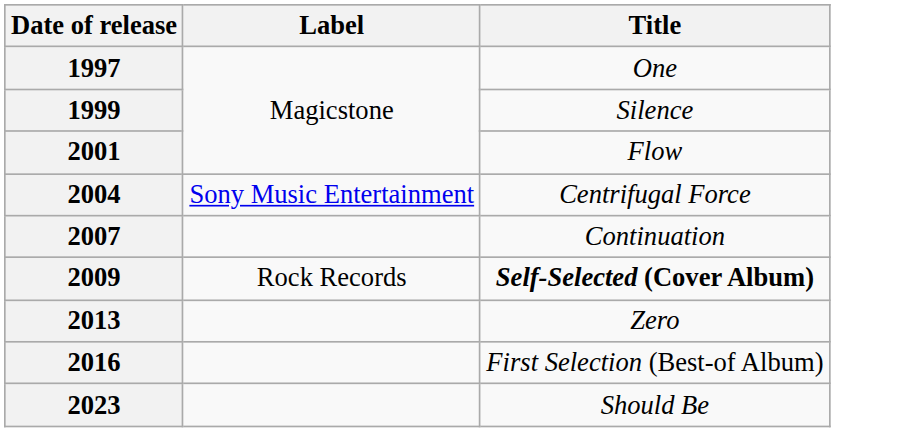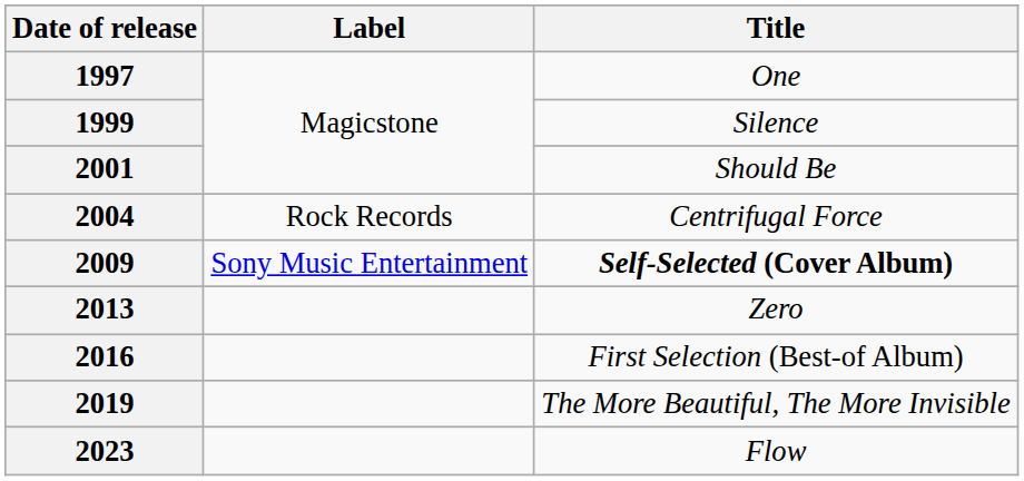2001 | Title: Flow -> Should Be
2004 | Label: Sony Music Entertainment -> Rock Records
- row: 2007 | Continuation
2009 | Label: Rock Records -> Sony Music Entertainment
+ row: 2019 | The More Beautiful, The More Invisible
2023 | Title: Should Be -> Flow
